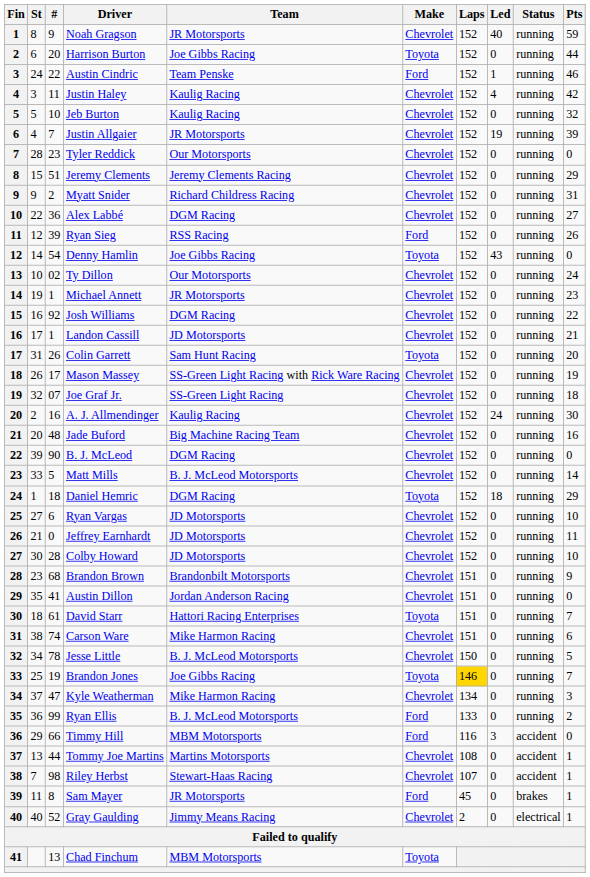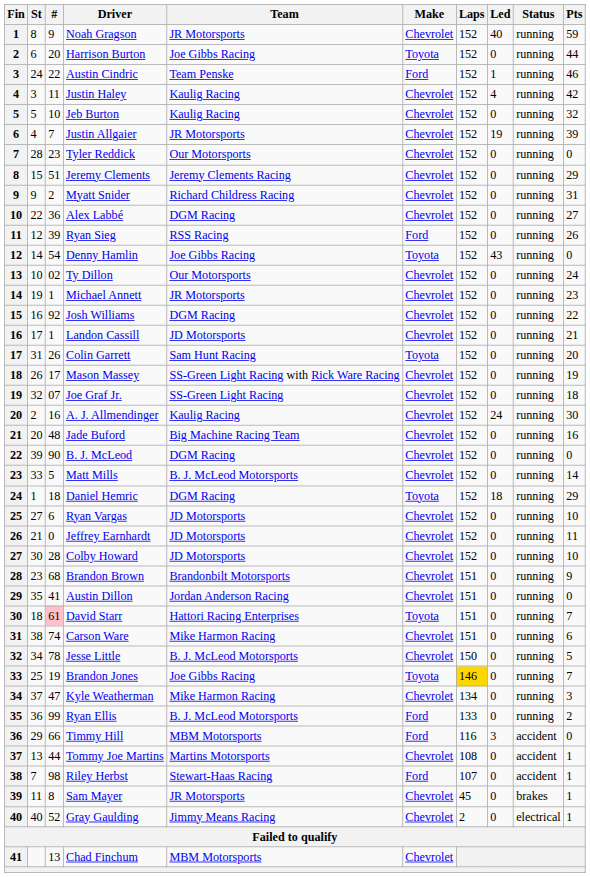David Starr | #: no background -> pink background
Riley Herbst | Make: Chevrolet -> Ford
Sam Mayer | Make: Ford -> Chevrolet
Chad Finchum | Make: Toyota -> Chevrolet
